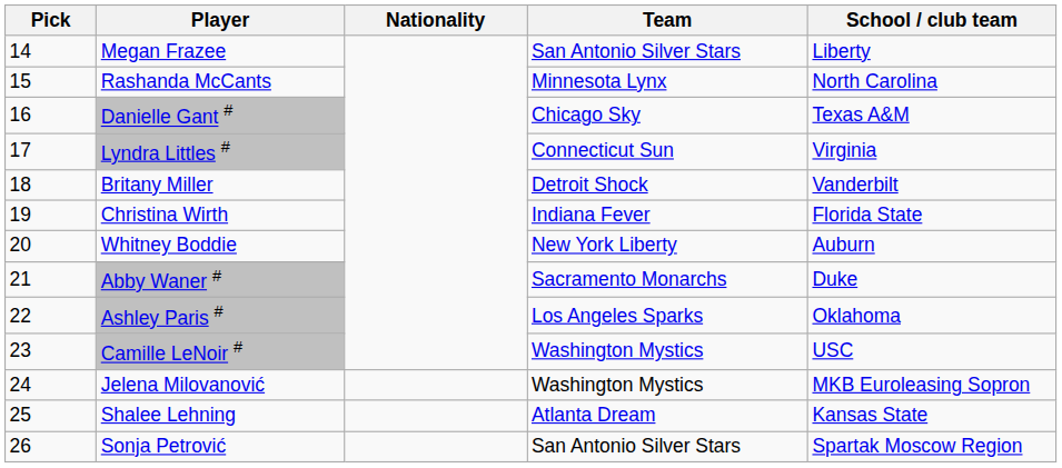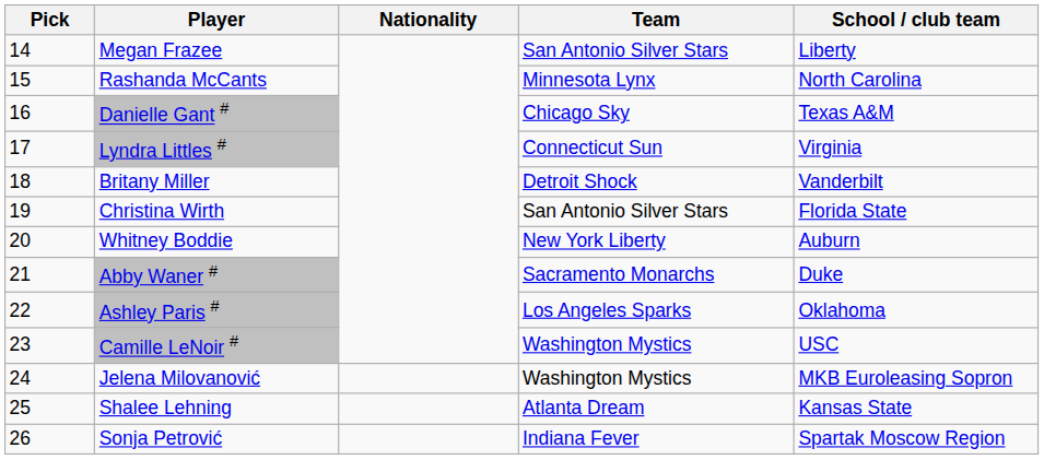Christina Wirth | Team: Indiana Fever -> San Antonio Silver Stars
Sonja Petrović | Team: San Antonio Silver Stars -> Indiana Fever
